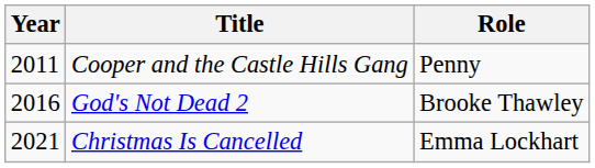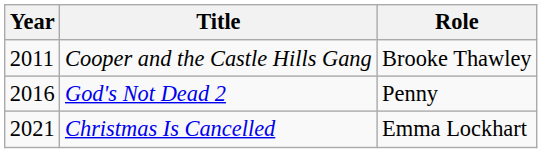Cooper and the Castle Hills Gang | Role: Penny -> Brooke Thawley
God's Not Dead 2 | Role: Brooke Thawley -> Penny
